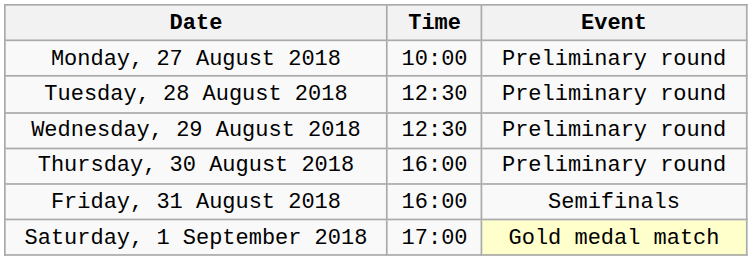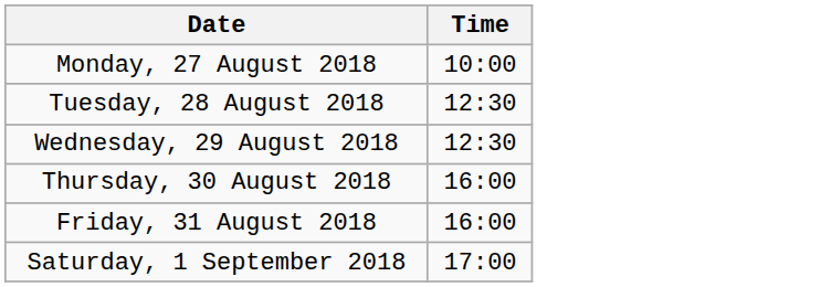- column: Event | Preliminary round | Preliminary round | Preliminary round | Preliminary round | Semifinals | Gold medal match
